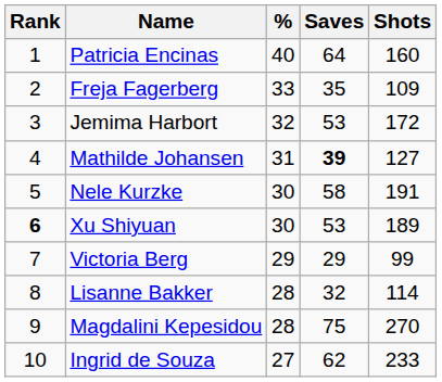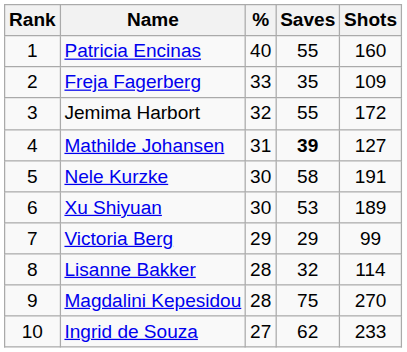Patricia Encinas | Saves: 64 -> 55
Jemima Harbort | Saves: 53 -> 55
Xu Shiyuan | Rank: bold -> normal
